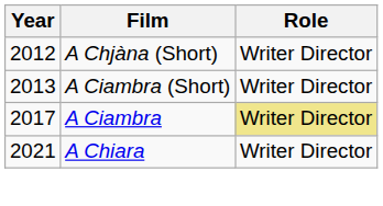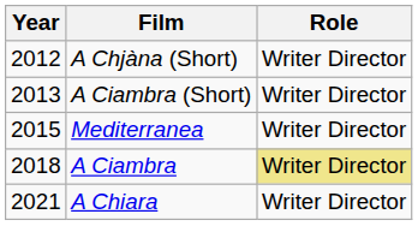+ row: 2015 | Mediterranea | Writer Director
A Ciambra | Year: 2017 -> 2018
